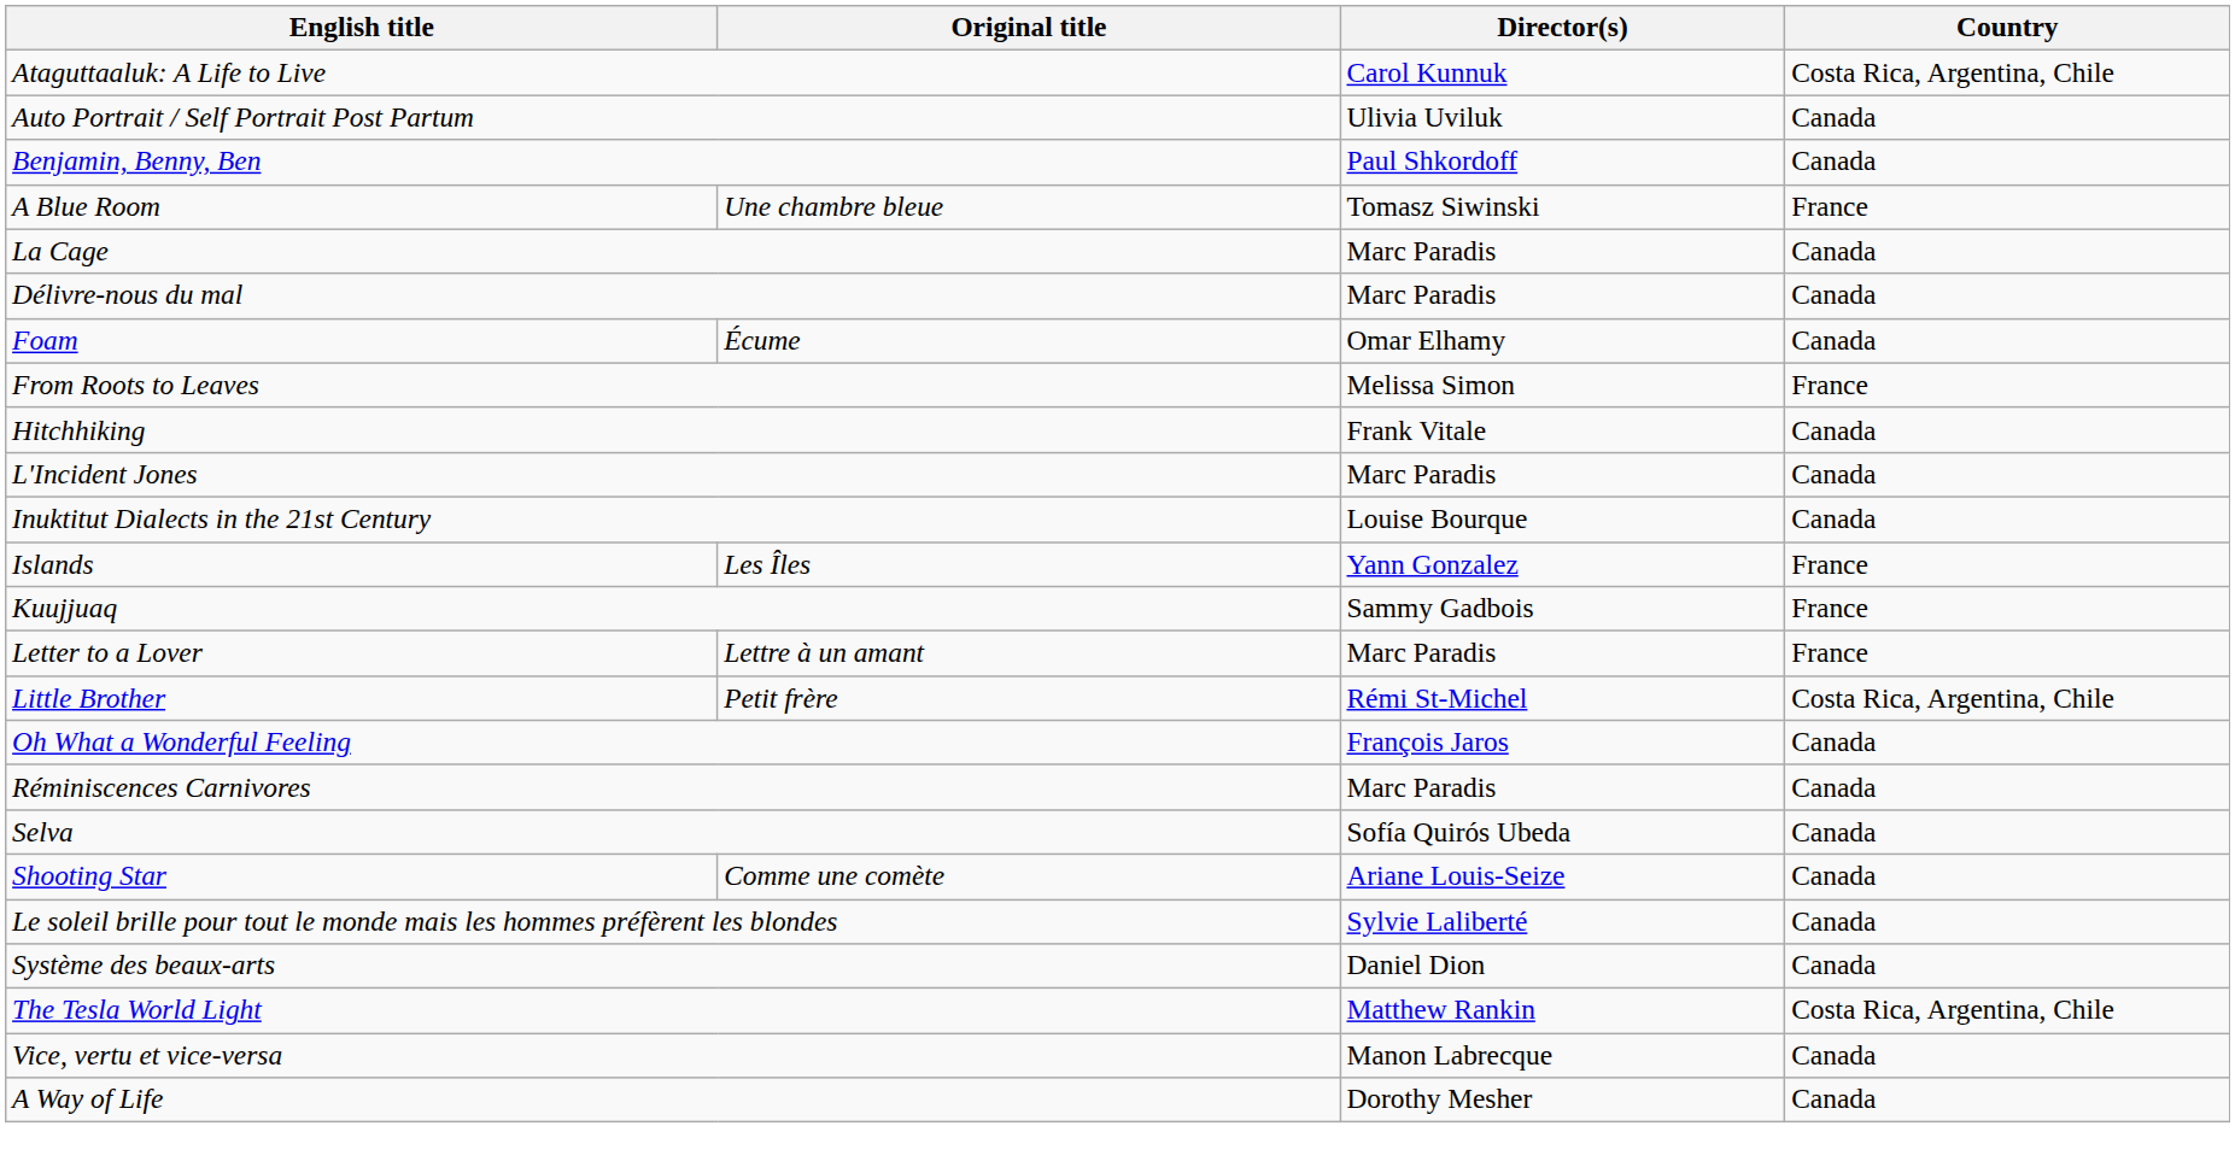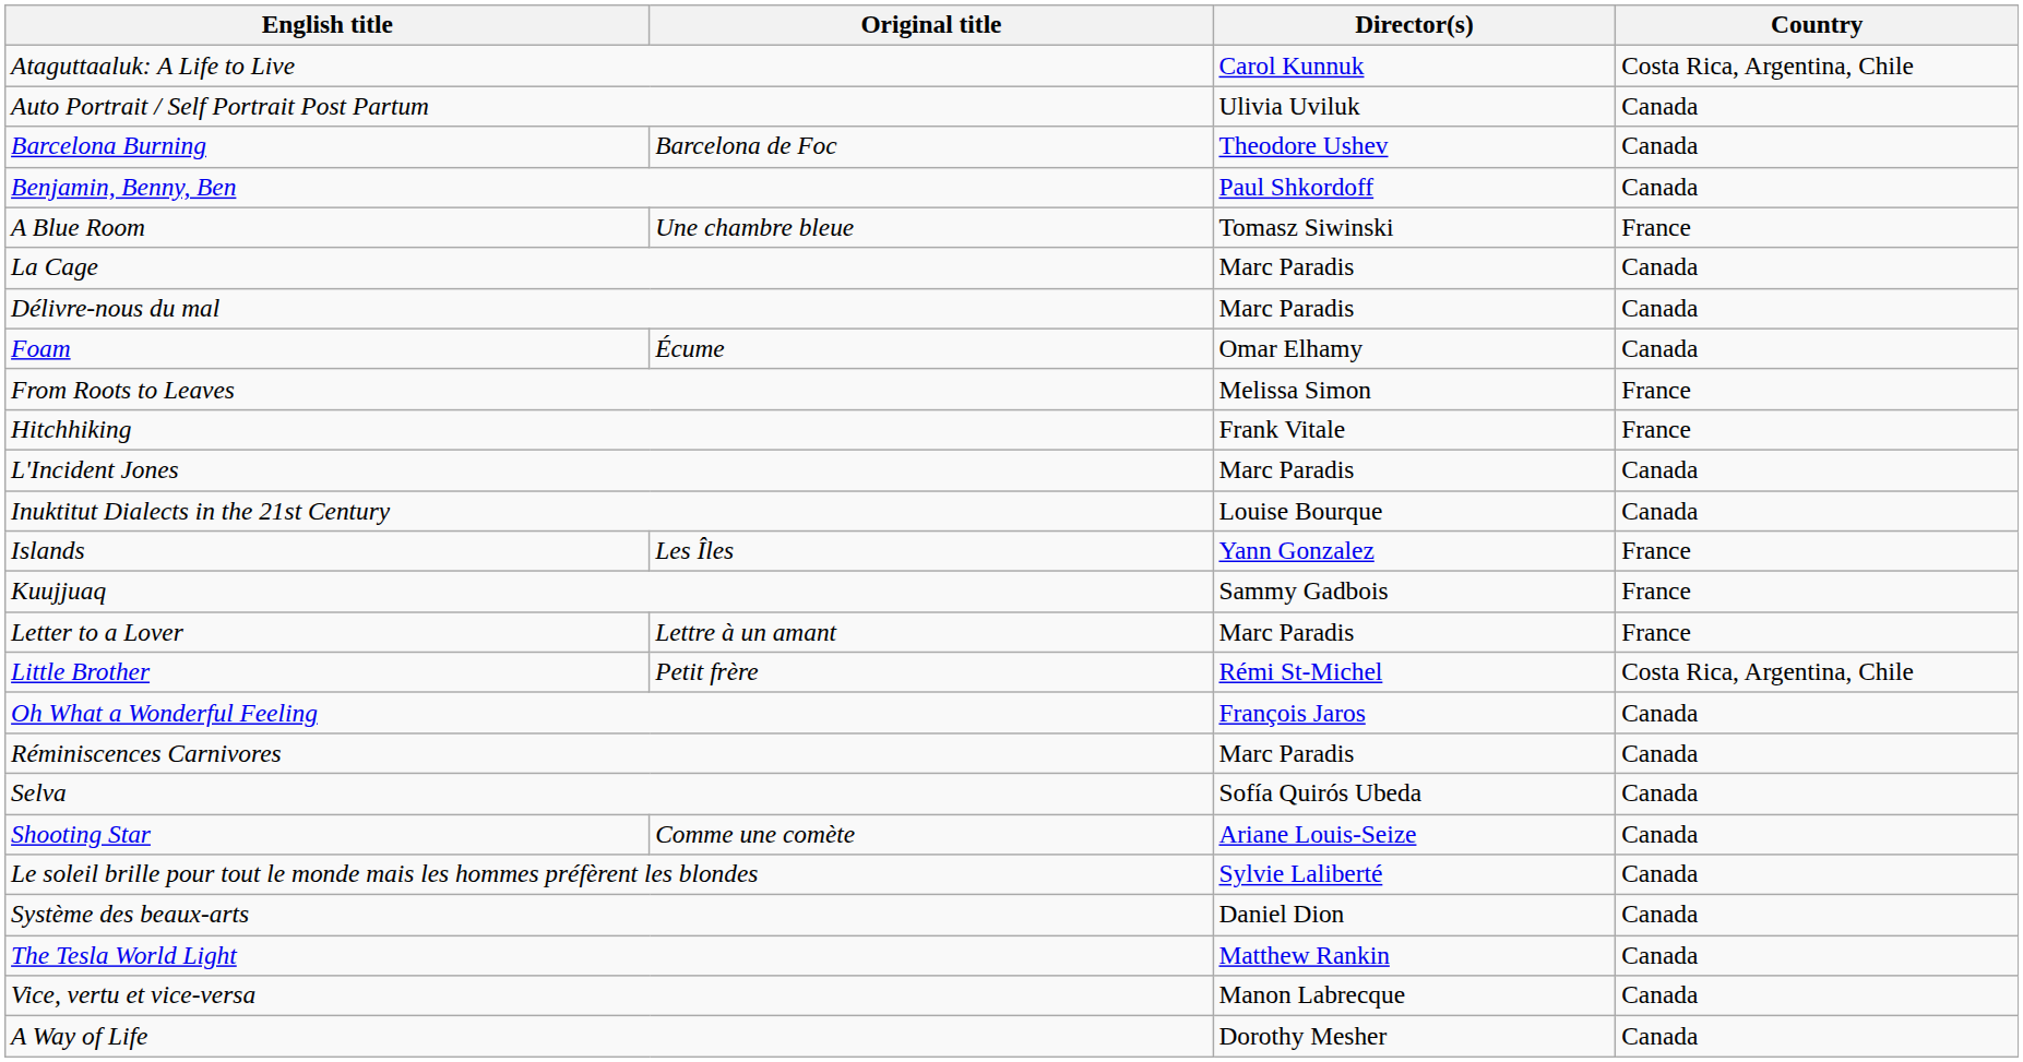+ row: Barcelona Burning | Barcelona de Foc | Theodore Ushev | Canada
Hitchhiking | Country: Canada -> France
The Tesla World Light | Country: Costa Rica, Argentina, Chile -> Canada
